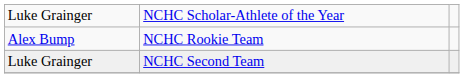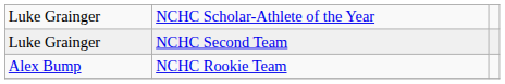rows swapped: Luke Grainger / NCHC Second Team <-> Alex Bump
